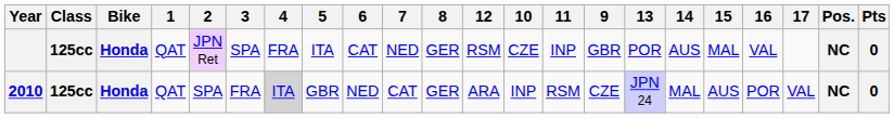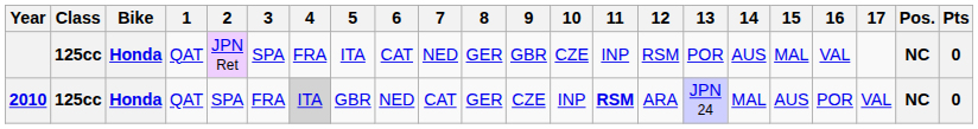columns swapped: 9 <-> 12
2010 | 11: normal -> bold
